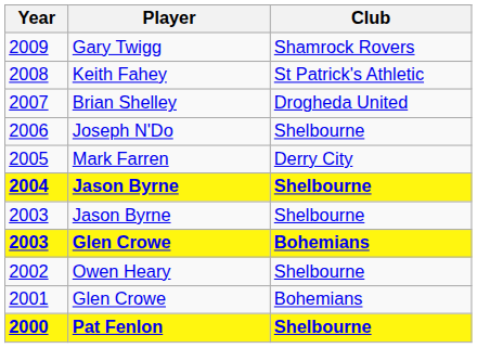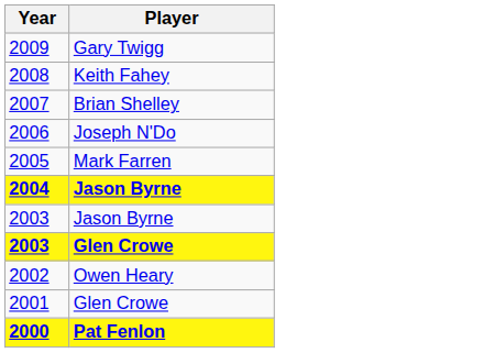- column: Club | Shamrock Rovers | St Patrick's Athletic | Drogheda United | Shelbourne | Derry City | Shelbourne | Shelbourne | Bohemians | Shelbourne | Bohemians | Shelbourne
